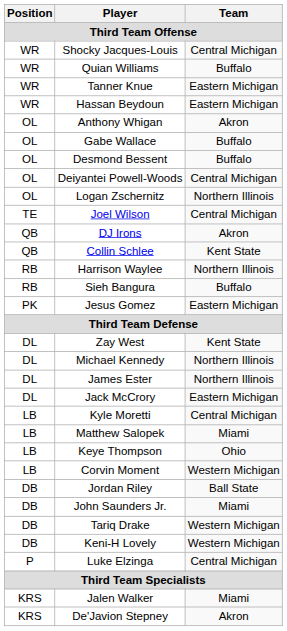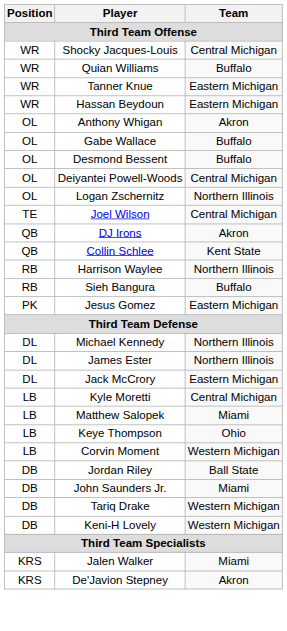- row: DL | Zay West | Kent State
- row: P | Luke Elzinga | Central Michigan
